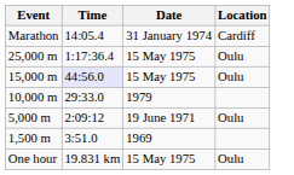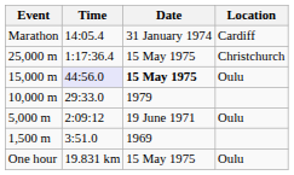25,000 m | Location: Oulu -> Christchurch
15,000 m | Date: normal -> bold
